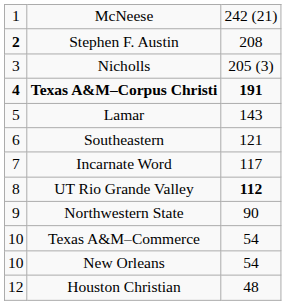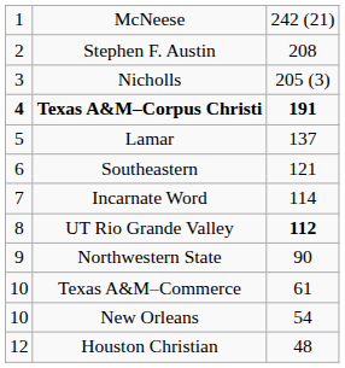Stephen F. Austin | column 1: bold -> normal
Lamar | column 3: 143 -> 137
Incarnate Word | column 3: 117 -> 114
Texas A&M–Commerce | column 3: 54 -> 61
